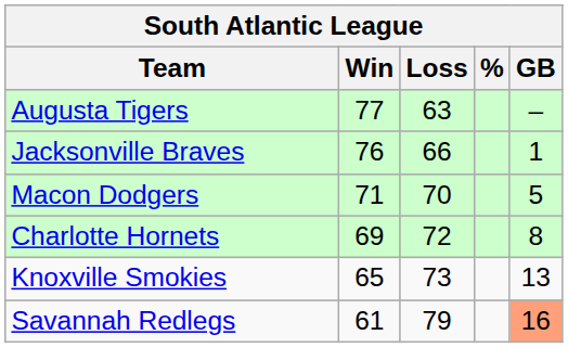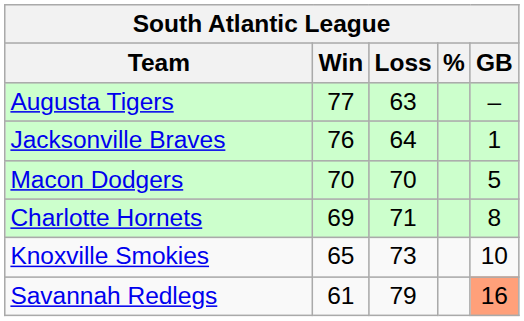Jacksonville Braves | Loss: 66 -> 64
Macon Dodgers | Win: 71 -> 70
Charlotte Hornets | Loss: 72 -> 71
Knoxville Smokies | GB: 13 -> 10
